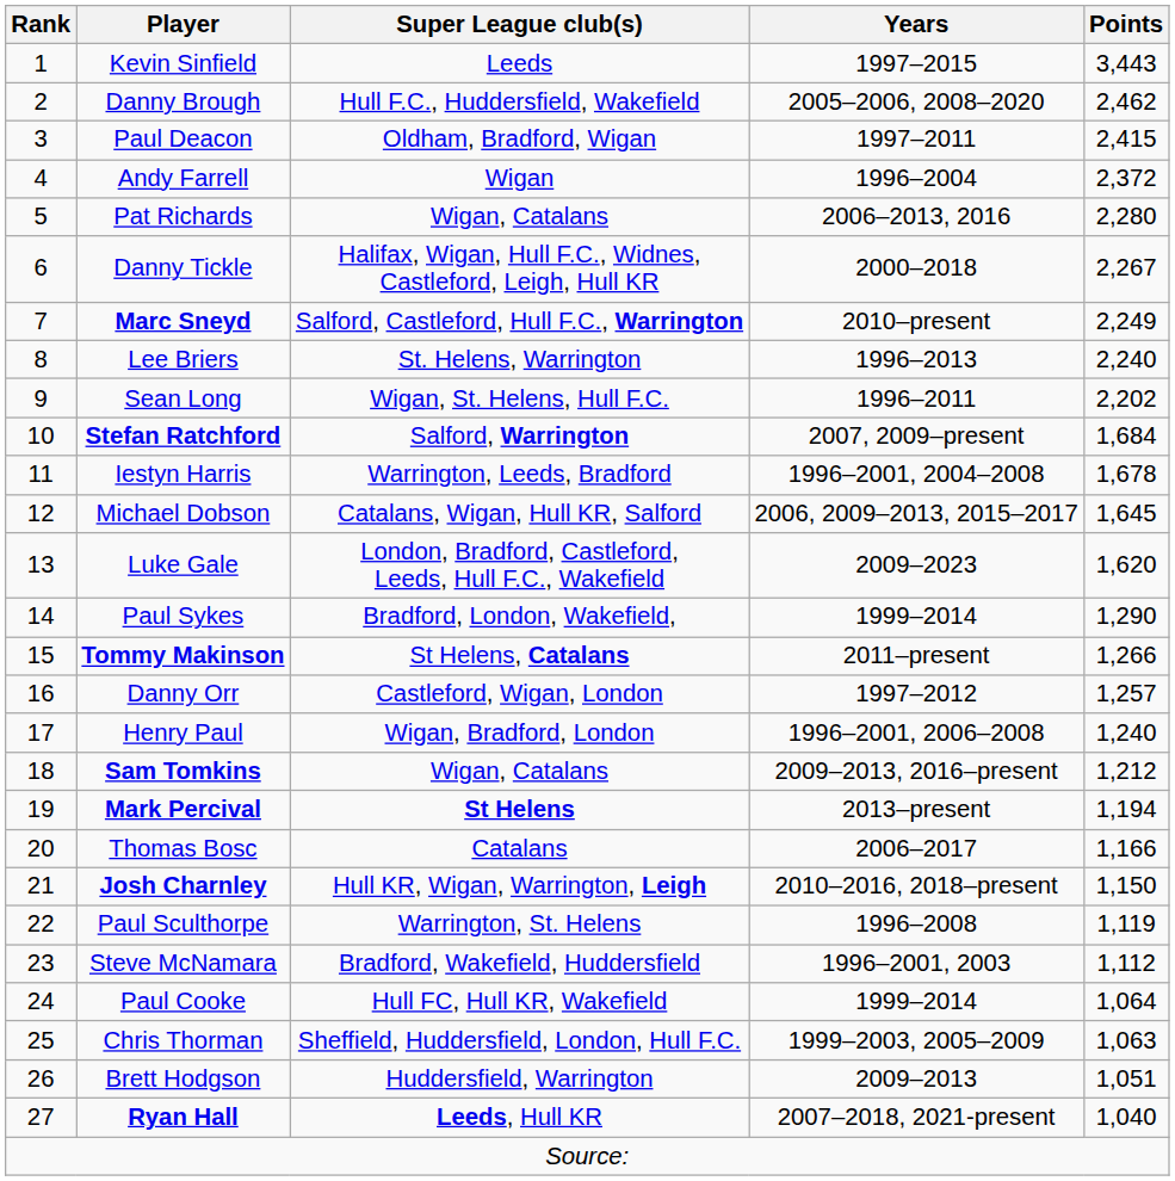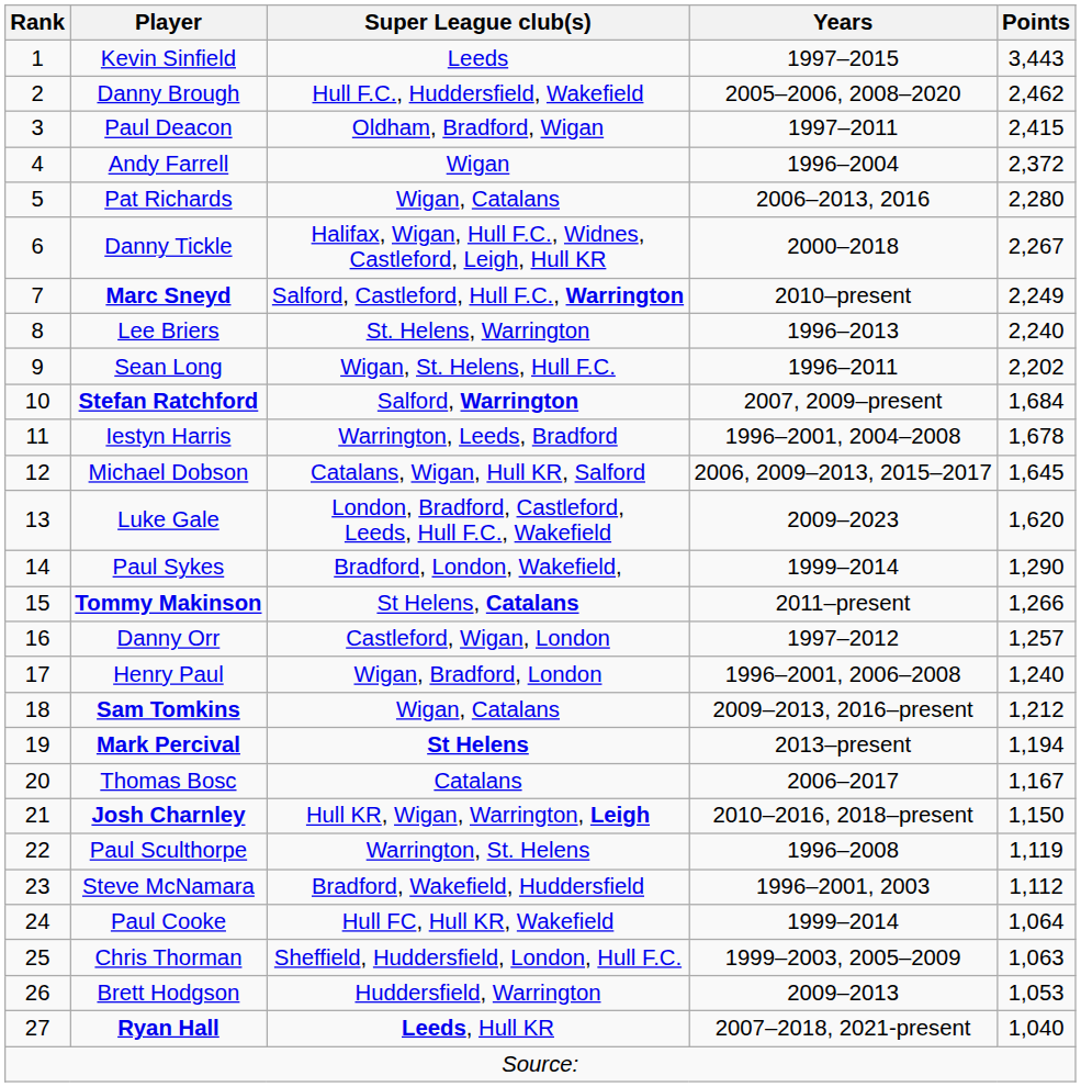Thomas Bosc | Points: 1,166 -> 1,167
Brett Hodgson | Points: 1,051 -> 1,053
